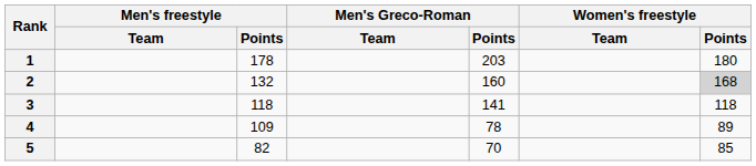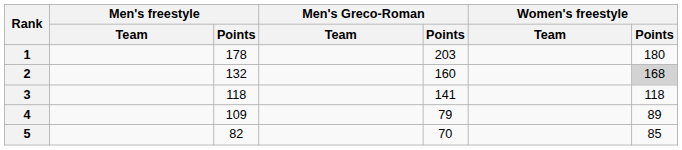4 | Men's Greco-Roman / Points: 78 -> 79
